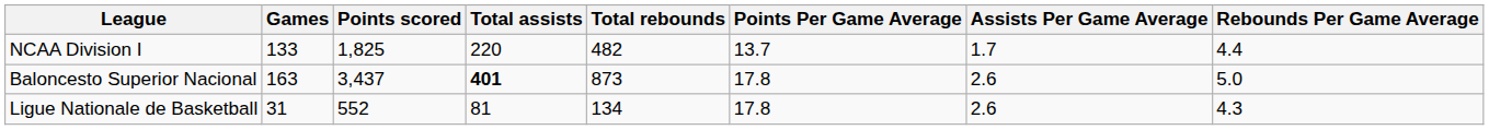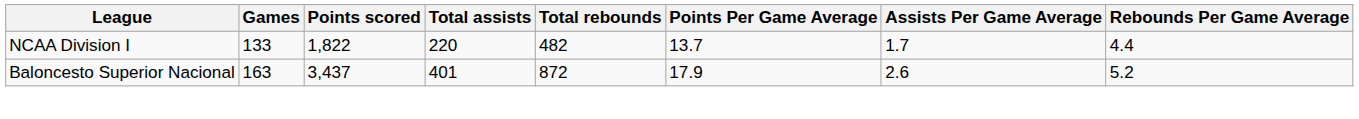NCAA Division I | Points scored: 1,825 -> 1,822
Baloncesto Superior Nacional | Total assists: bold -> normal
Baloncesto Superior Nacional | Total rebounds: 873 -> 872
Baloncesto Superior Nacional | Points Per Game Average: 17.8 -> 17.9
Baloncesto Superior Nacional | Rebounds Per Game Average: 5.0 -> 5.2
- row: Ligue Nationale de Basketball | 31 | 552 | 81 | 134 | 17.8 | 2.6 | 4.3
